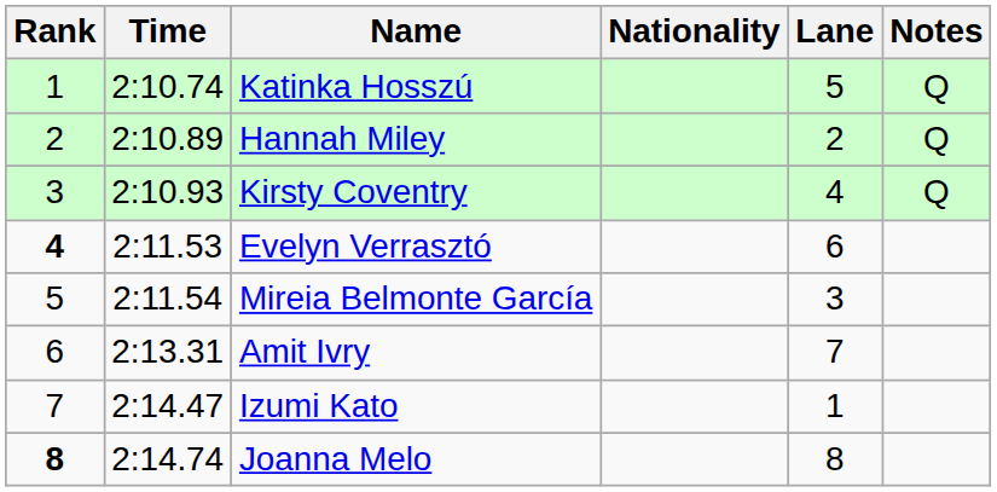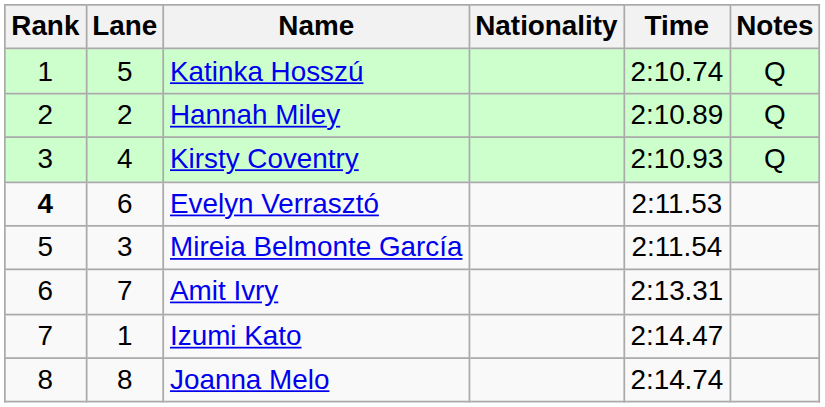columns swapped: Lane <-> Time
Joanna Melo | Rank: bold -> normal
